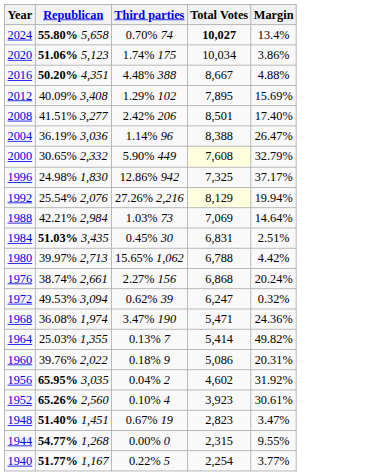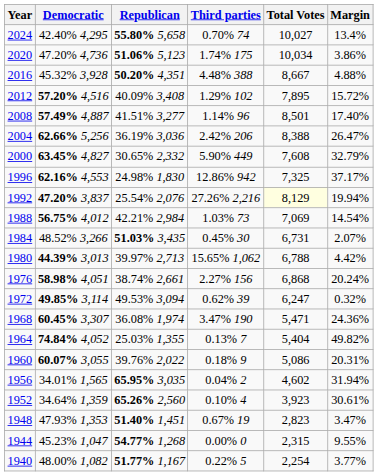+ column: Democratic | 42.40% 4,295 | 47.20% 4,736 | 45.32% 3,928 | 57.20% 4,516 | 57.49% 4,887 | 62.66% 5,256 | 63.45% 4,827 | 62.16% 4,553 | 47.20% 3,837 | 56.75% 4,012 | 48.52% 3,266 | 44.39% 3,013 | 58.98% 4,051 | 49.85% 3,114 | 60.45% 3,307 | 74.84% 4,052 | 60.07% 3,055 | 34.01% 1,565 | 34.64% 1,359 | 47.93% 1,353 | 45.23% 1,047 | 48.00% 1,082
2024 | Total Votes: bold -> normal
2012 | Margin: 15.69% -> 15.72%
2008 | Third parties: 2.42% 206 -> 1.14% 96
2004 | Third parties: 1.14% 96 -> 2.42% 206
2000 | Total Votes: lightyellow background -> no background
1988 | Margin: 14.64% -> 14.54%
1984 | Total Votes: 6,831 -> 6,731
1984 | Margin: 2.51% -> 2.07%
1964 | Total Votes: 5,414 -> 5,404
1956 | Margin: 31.92% -> 31.94%
